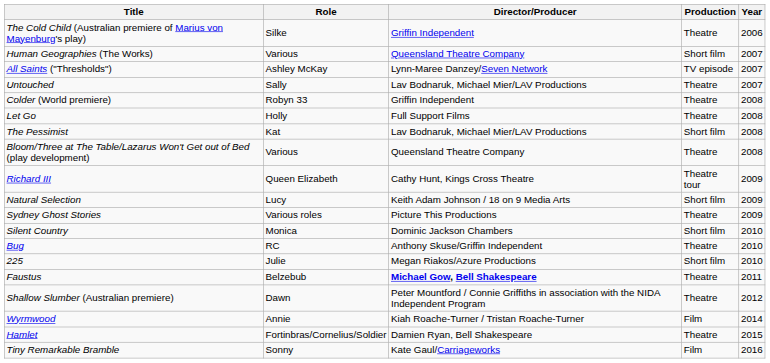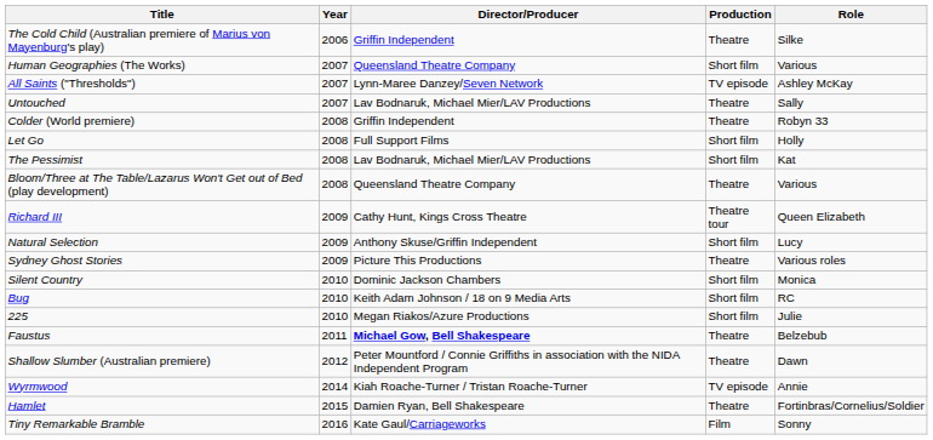columns swapped: Role <-> Year
Let Go | Production: Theatre -> Short film
Natural Selection | Director/Producer: Keith Adam Johnson / 18 on 9 Media Arts -> Anthony Skuse/Griffin Independent
Bug | Director/Producer: Anthony Skuse/Griffin Independent -> Keith Adam Johnson / 18 on 9 Media Arts
Bug | Production: Theatre -> Short film
Wyrmwood | Production: Film -> TV episode
